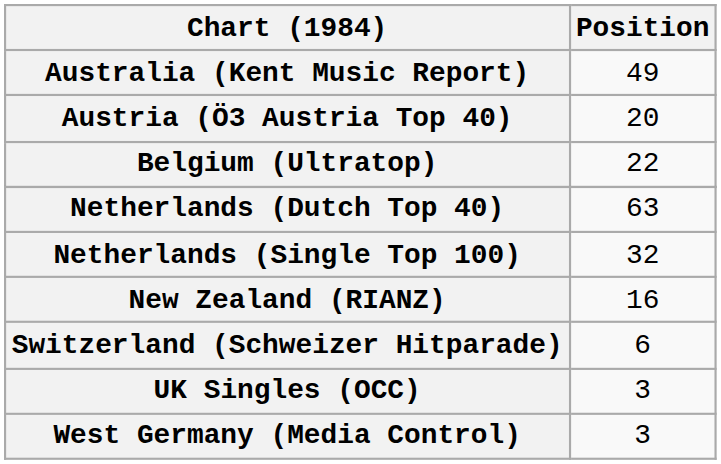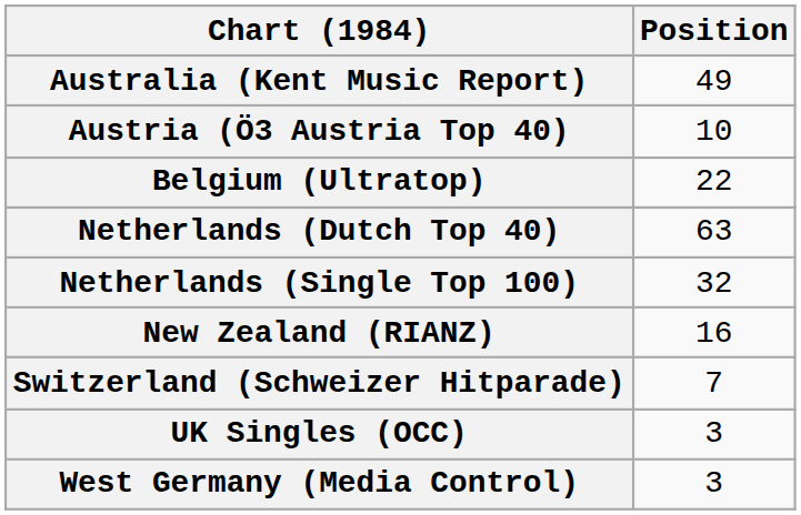Austria (Ö3 Austria Top 40) | Position: 20 -> 10
Switzerland (Schweizer Hitparade) | Position: 6 -> 7
